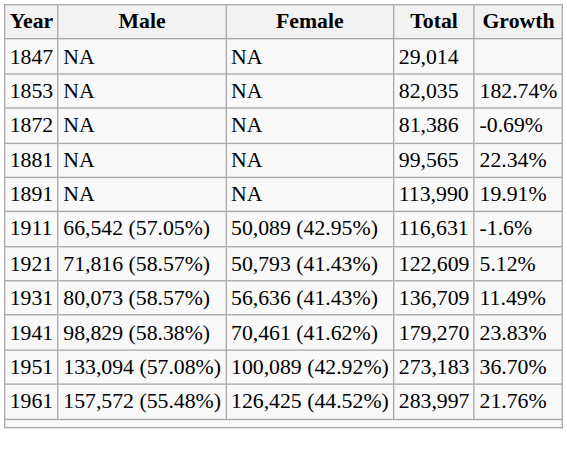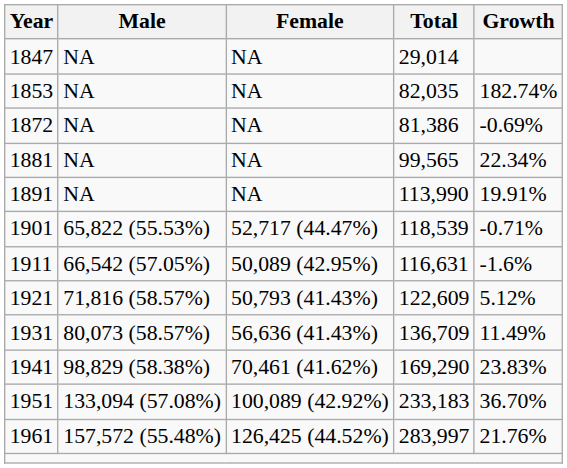+ row: 1901 | 65,822 (55.53%) | 52,717 (44.47%) | 118,539 | -0.71%
1941 | Total: 179,270 -> 169,290
1951 | Total: 273,183 -> 233,183
